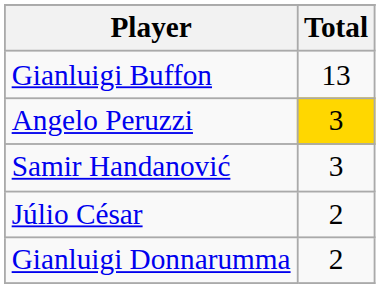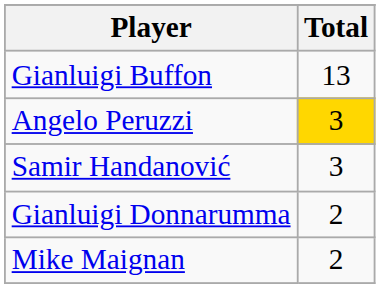- row: Júlio César | 2
+ row: Mike Maignan | 2
